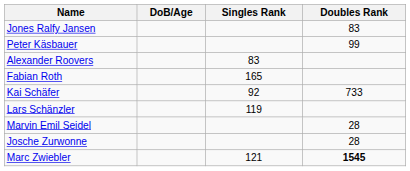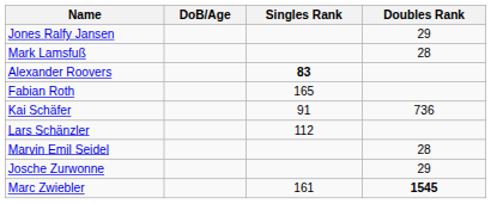Jones Ralfy Jansen | Doubles Rank: 83 -> 29
- row: Peter Käsbauer | 99
+ row: Mark Lamsfuß | 28
Alexander Roovers | Singles Rank: normal -> bold
Kai Schäfer | Singles Rank: 92 -> 91
Kai Schäfer | Doubles Rank: 733 -> 736
Lars Schänzler | Singles Rank: 119 -> 112
Josche Zurwonne | Doubles Rank: 28 -> 29
Marc Zwiebler | Singles Rank: 121 -> 161
